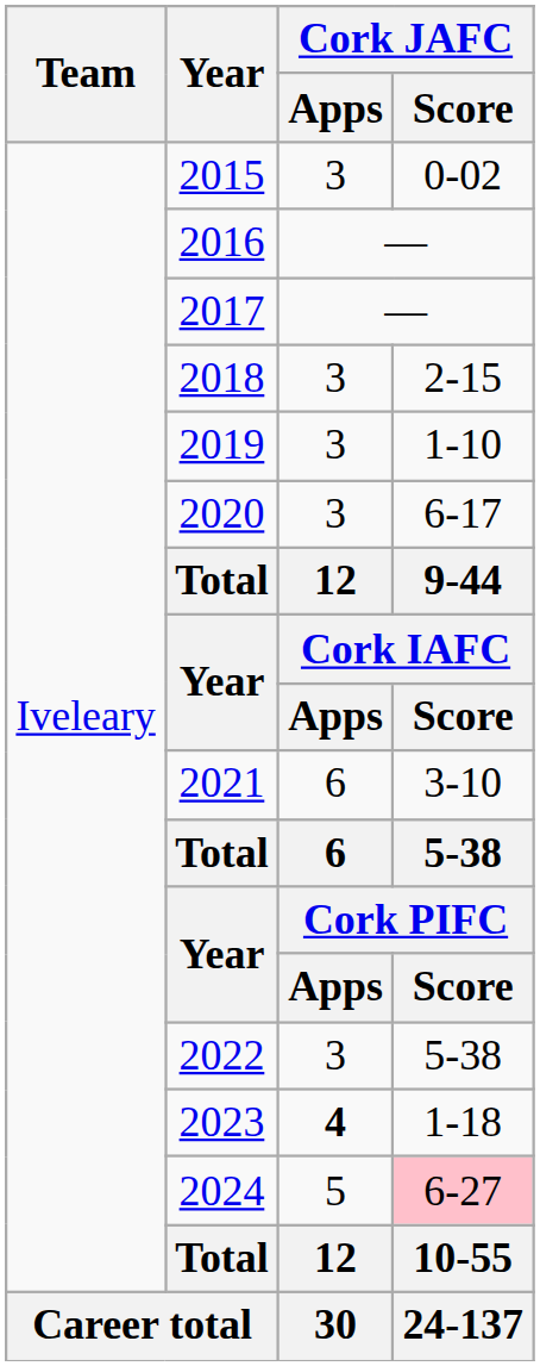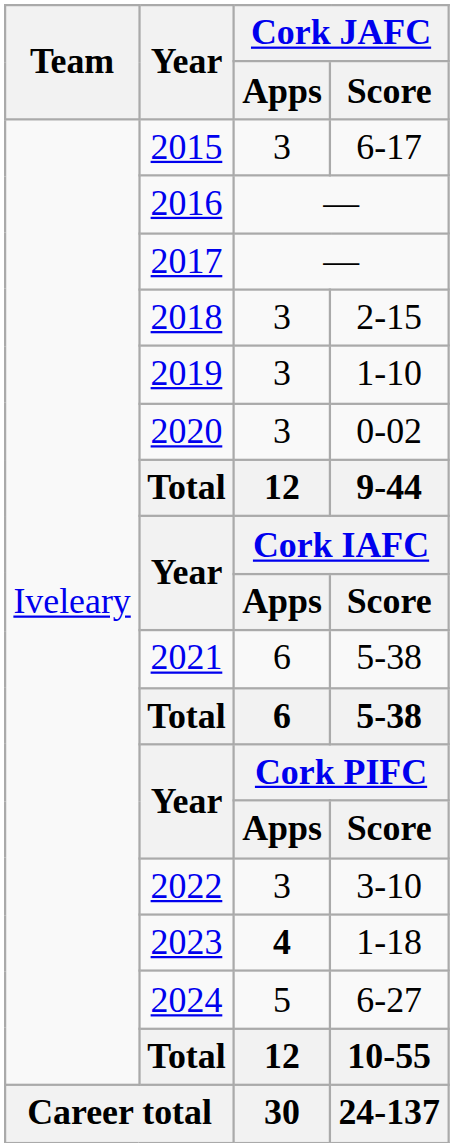2015 | Cork JAFC / Score: 0-02 -> 6-17
2020 | Cork JAFC / Score: 6-17 -> 0-02
2021 | Cork JAFC / Score: 3-10 -> 5-38
2022 | Cork JAFC / Score: 5-38 -> 3-10
2024 | Cork JAFC / Score: pink background -> no background
